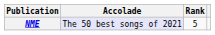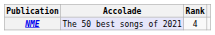NME | Rank: 5 -> 4
